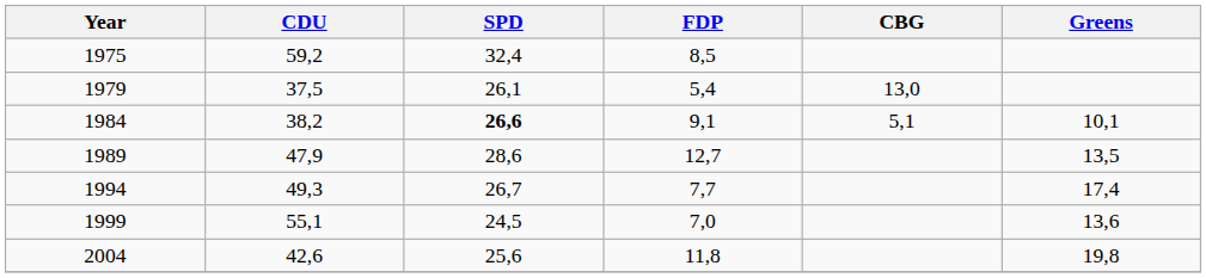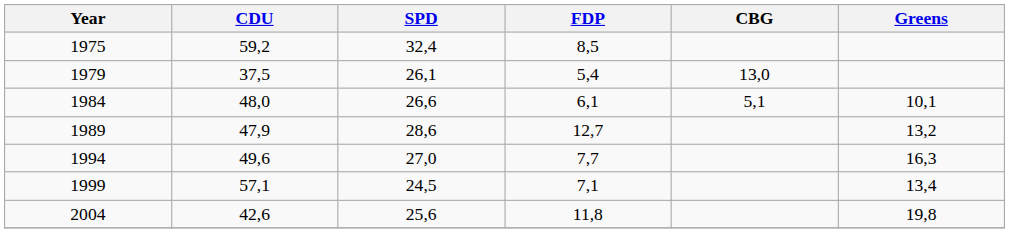1984 | CDU: 38,2 -> 48,0
1984 | SPD: bold -> normal
1984 | FDP: 9,1 -> 6,1
1989 | Greens: 13,5 -> 13,2
1994 | CDU: 49,3 -> 49,6
1994 | SPD: 26,7 -> 27,0
1994 | Greens: 17,4 -> 16,3
1999 | CDU: 55,1 -> 57,1
1999 | FDP: 7,0 -> 7,1
1999 | Greens: 13,6 -> 13,4
